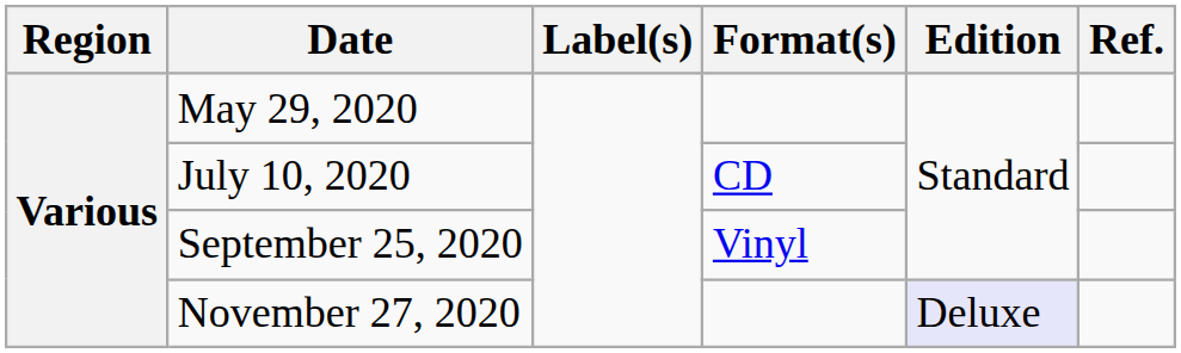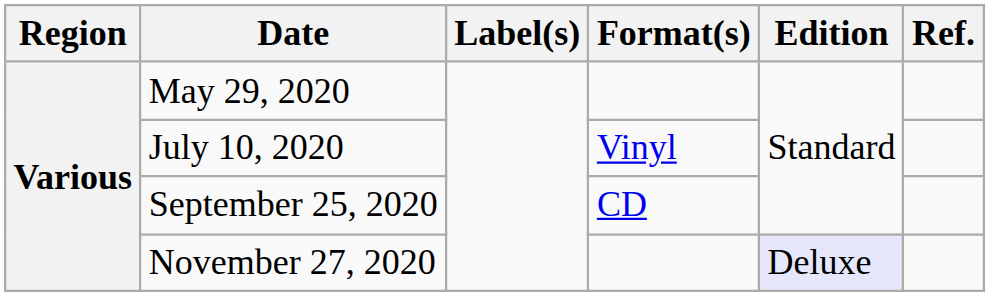July 10, 2020 | Format(s): CD -> Vinyl
September 25, 2020 | Format(s): Vinyl -> CD
